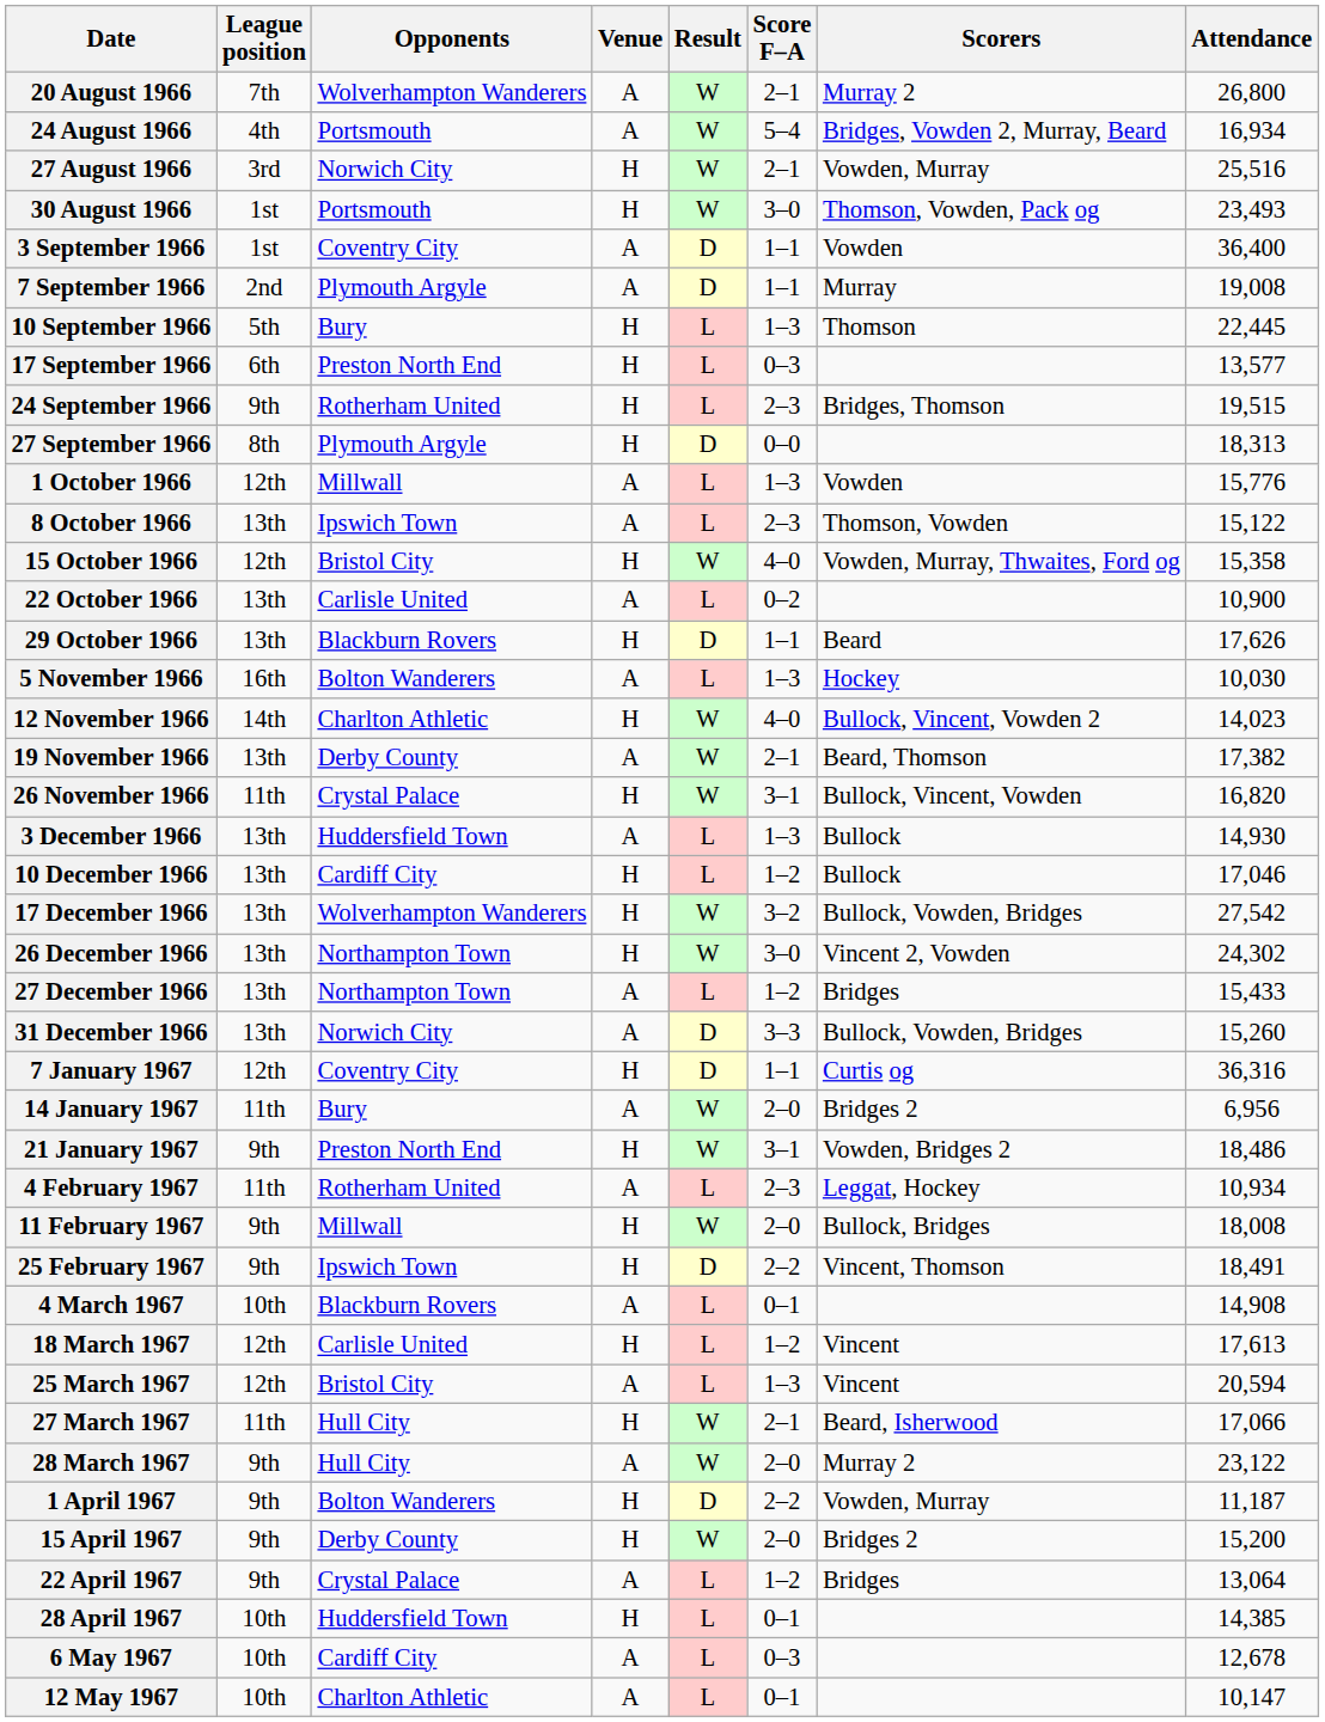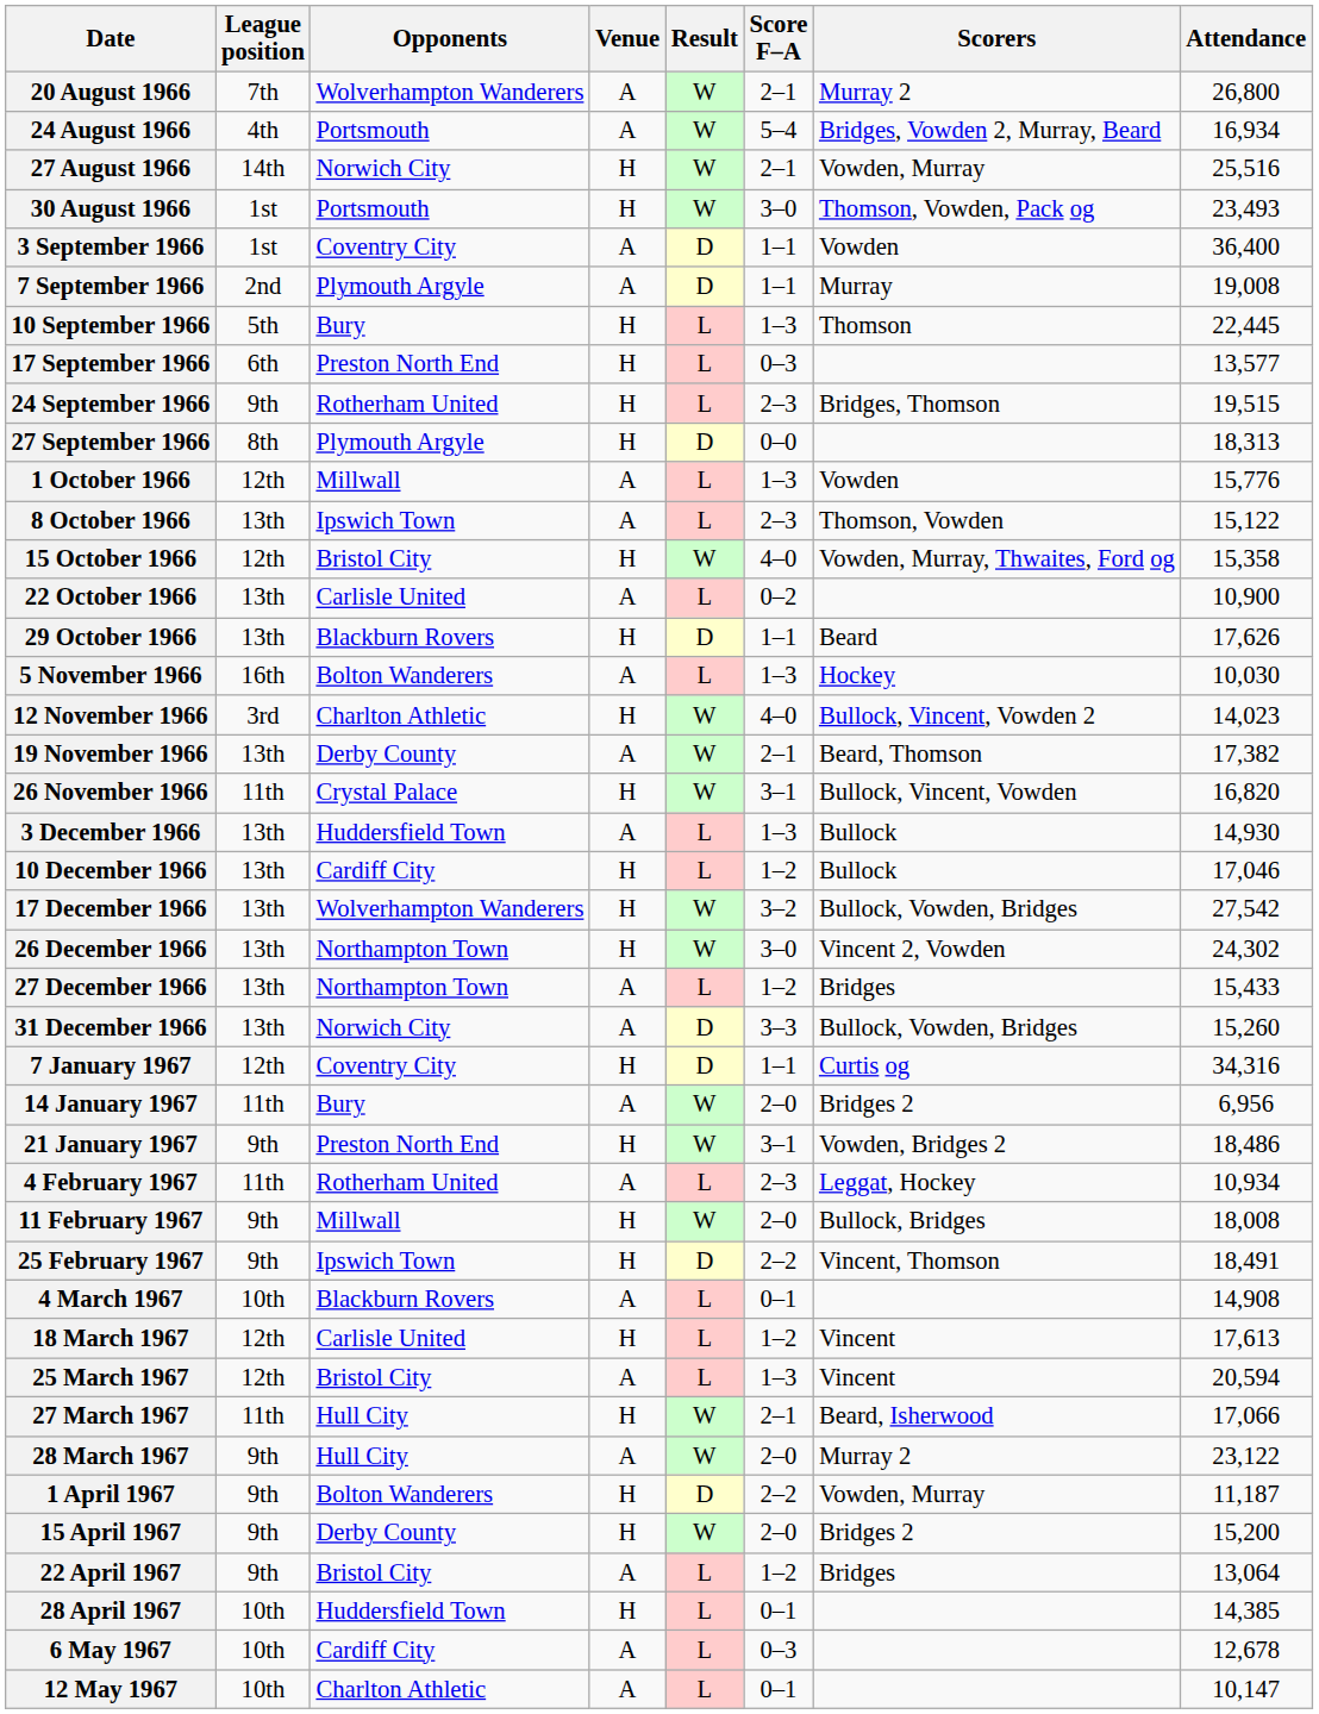27 August 1966 | League position: 3rd -> 14th
12 November 1966 | League position: 14th -> 3rd
7 January 1967 | Attendance: 36,316 -> 34,316
22 April 1967 | Opponents: Crystal Palace -> Bristol City
